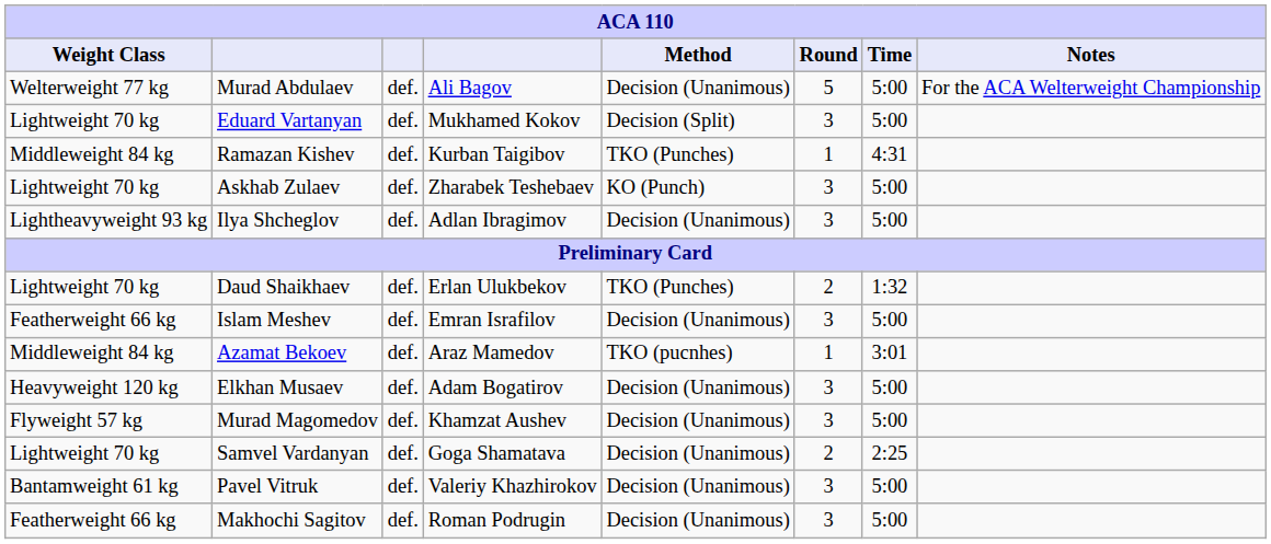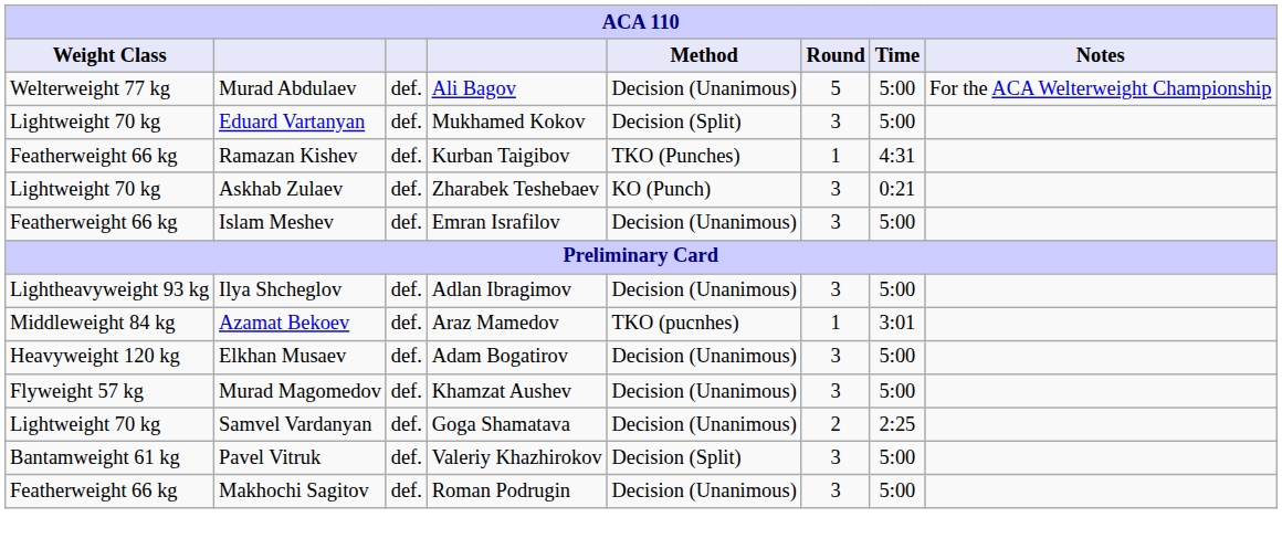Ramazan Kishev | Weight Class: Middleweight 84 kg -> Featherweight 66 kg
Askhab Zulaev | Time: 5:00 -> 0:21
rows swapped: Ilya Shcheglov <-> Islam Meshev
- row: Lightweight 70 kg | Daud Shaikhaev | def. | Erlan Ulukbekov | TKO (Punches) | 2 | 1:32
Pavel Vitruk | Method: Decision (Unanimous) -> Decision (Split)
